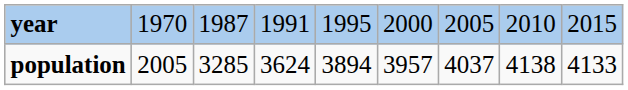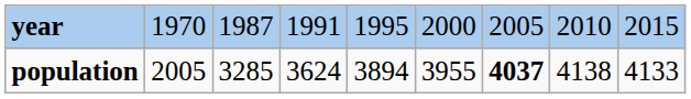population | column 6: 3957 -> 3955
population | column 7: normal -> bold
